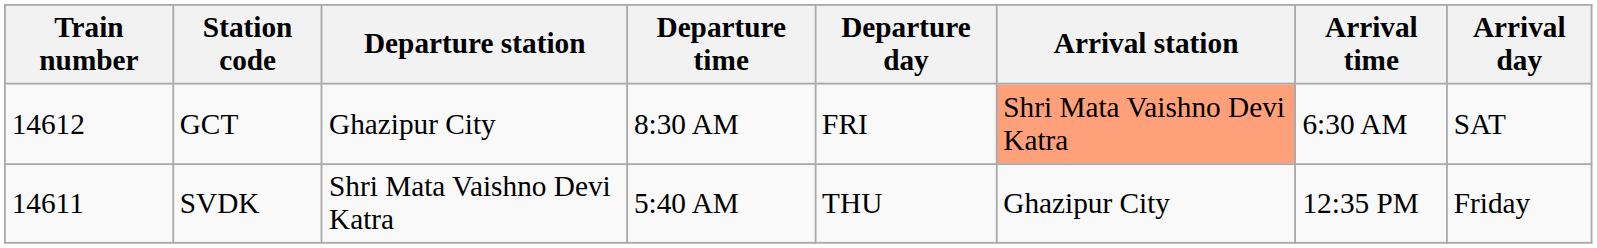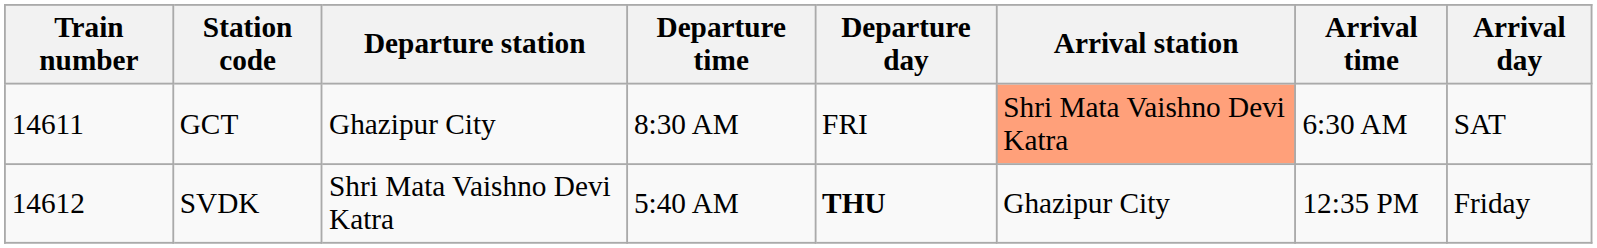GCT | Train number: 14612 -> 14611
SVDK | Train number: 14611 -> 14612
SVDK | Departure day: normal -> bold
